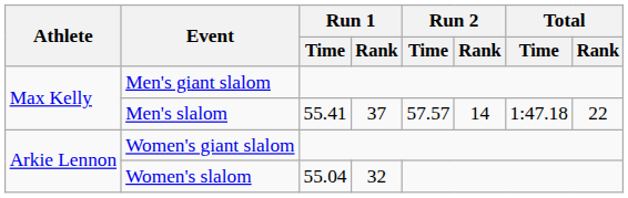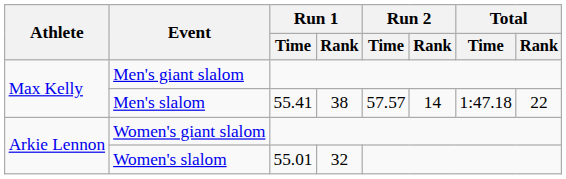Men's slalom | Run 1 / Rank: 37 -> 38
Women's slalom | Run 1 / Time: 55.04 -> 55.01
